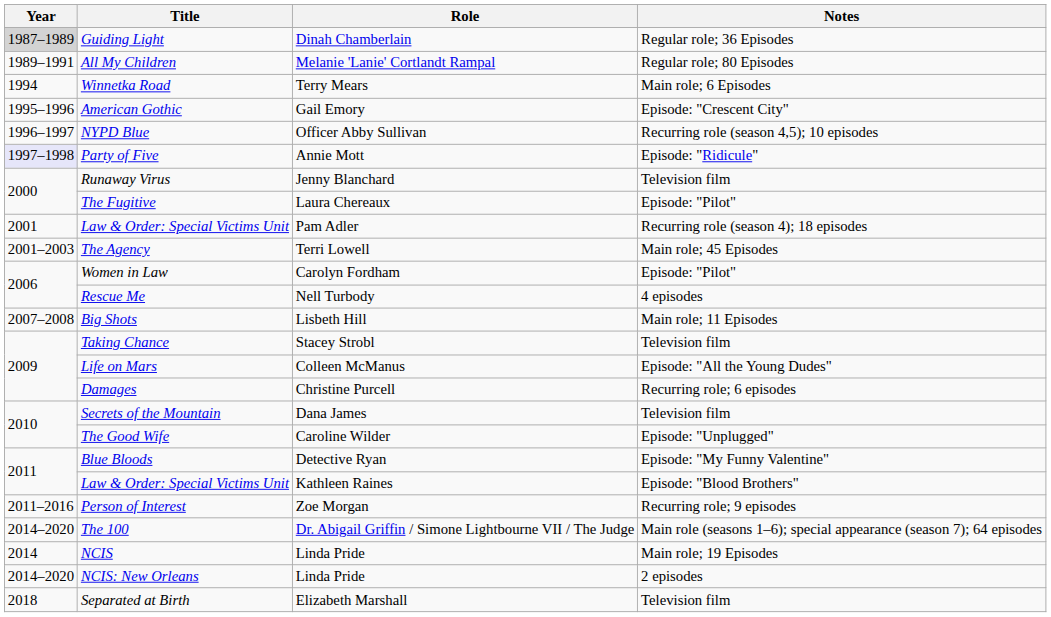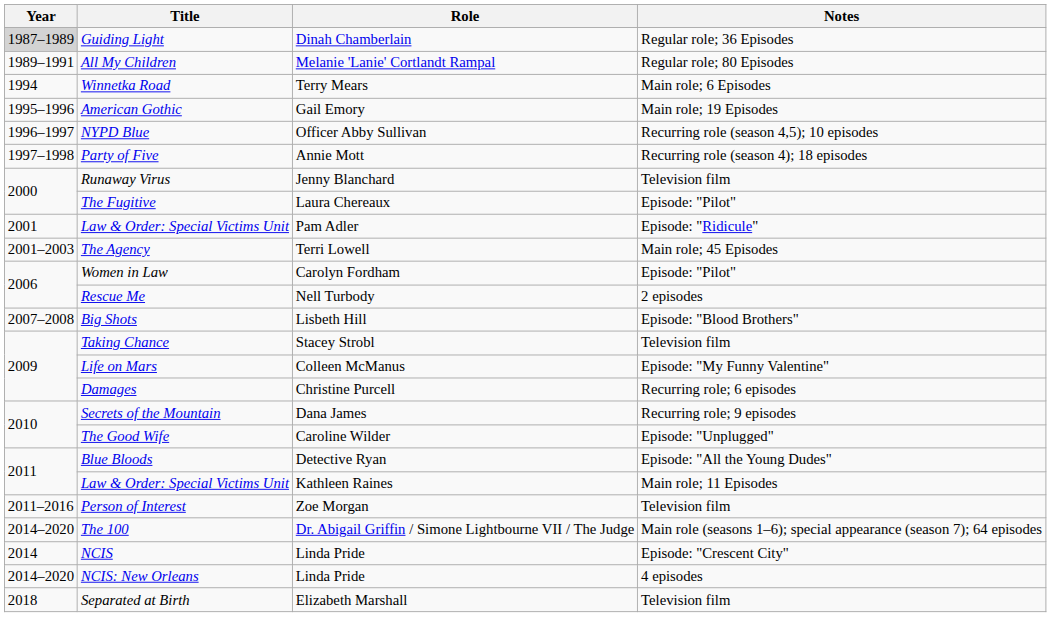American Gothic | Notes: Episode: "Crescent City" -> Main role; 19 Episodes
Party of Five | Year: lavender background -> no background
Party of Five | Notes: Episode: "Ridicule" -> Recurring role (season 4); 18 episodes
Law & Order: Special Victims Unit / Pam Adler | Notes: Recurring role (season 4); 18 episodes -> Episode: "Ridicule"
Rescue Me | Notes: 4 episodes -> 2 episodes
Big Shots | Notes: Main role; 11 Episodes -> Episode: "Blood Brothers"
Life on Mars | Notes: Episode: "All the Young Dudes" -> Episode: "My Funny Valentine"
Secrets of the Mountain | Notes: Television film -> Recurring role; 9 episodes
Blue Bloods | Notes: Episode: "My Funny Valentine" -> Episode: "All the Young Dudes"
Law & Order: Special Victims Unit / Kathleen Raines | Notes: Episode: "Blood Brothers" -> Main role; 11 Episodes
Person of Interest | Notes: Recurring role; 9 episodes -> Television film
NCIS | Notes: Main role; 19 Episodes -> Episode: "Crescent City"
NCIS: New Orleans | Notes: 2 episodes -> 4 episodes
